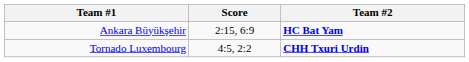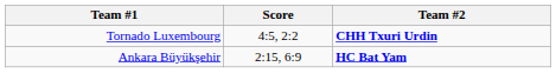rows swapped: Tornado Luxembourg <-> Ankara Büyükşehir
